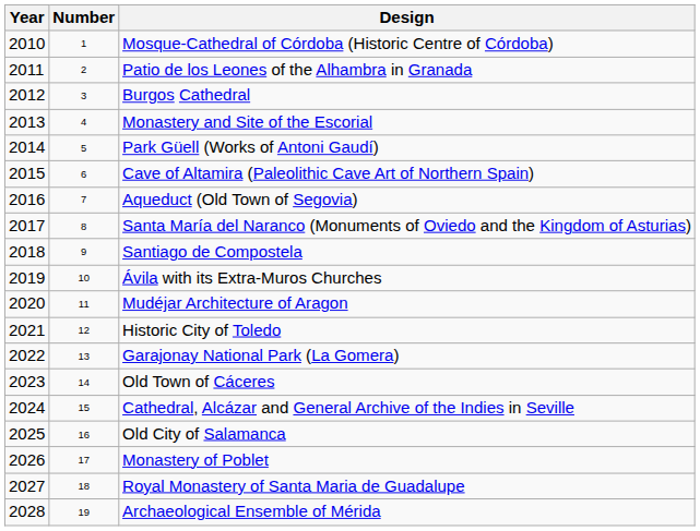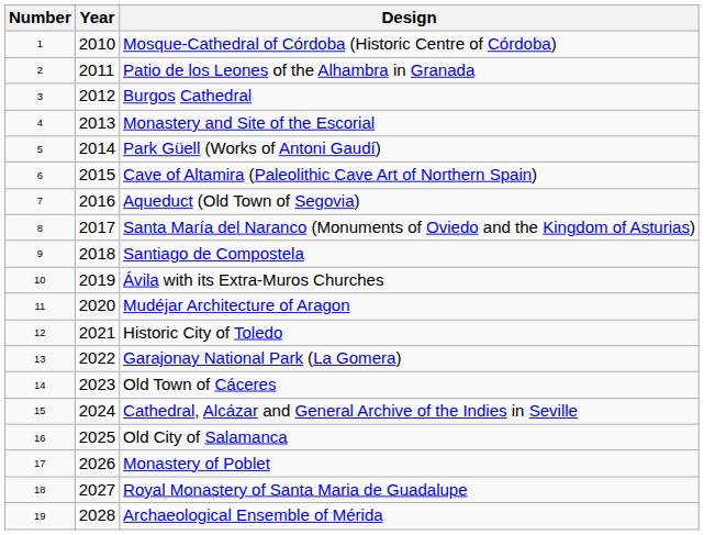columns swapped: Year <-> Number
